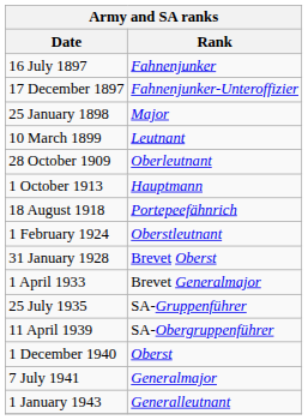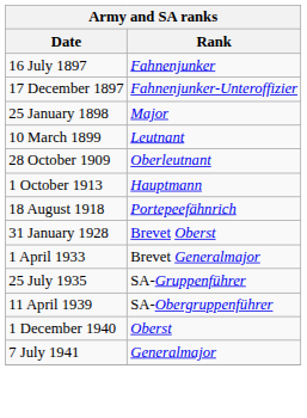- row: 1 February 1924 | Oberstleutnant
- row: 1 January 1943 | Generalleutnant
